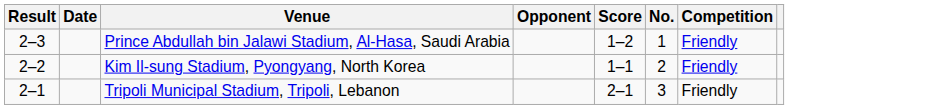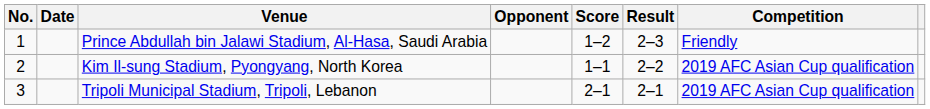columns swapped: No. <-> Result
Kim Il-sung Stadium, Pyongyang, North Korea | Competition: Friendly -> 2019 AFC Asian Cup qualification
Tripoli Municipal Stadium, Tripoli, Lebanon | Competition: Friendly -> 2019 AFC Asian Cup qualification
